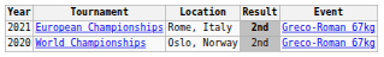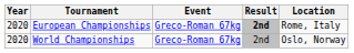columns swapped: Location <-> Event
European Championships | Year: 2021 -> 2020
